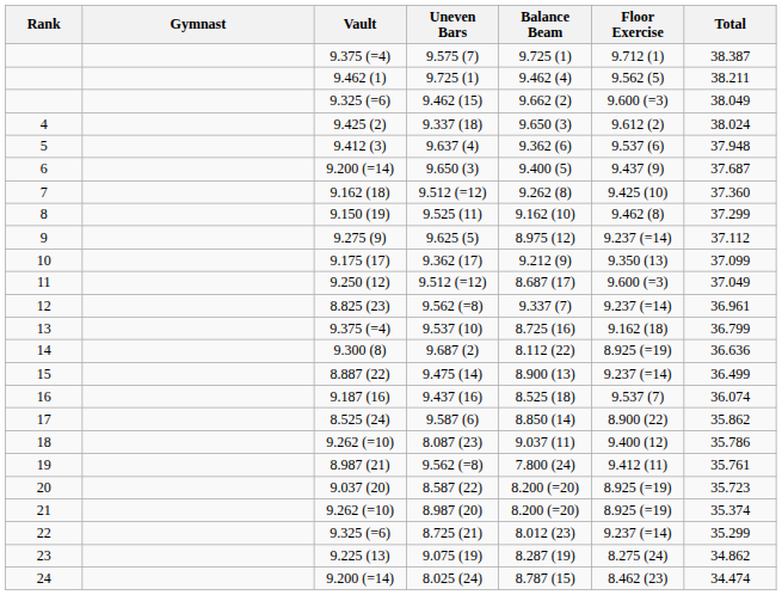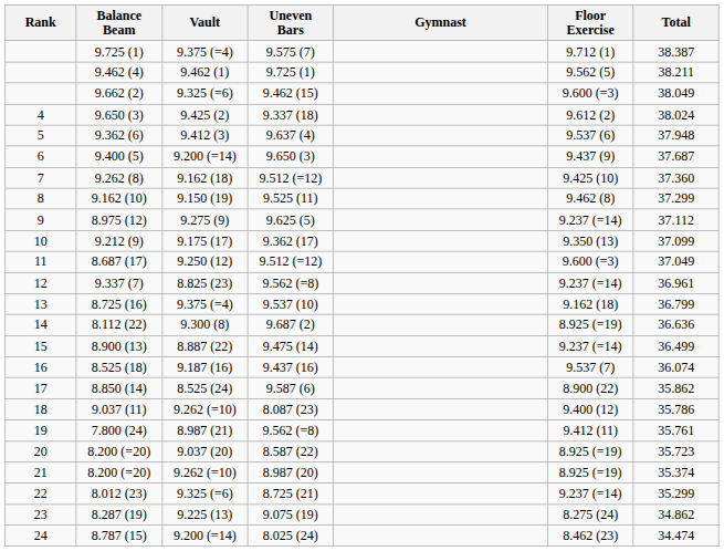columns swapped: Gymnast <-> Balance Beam
